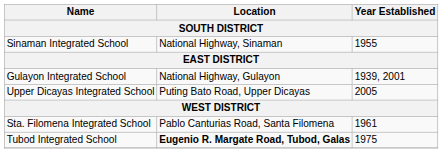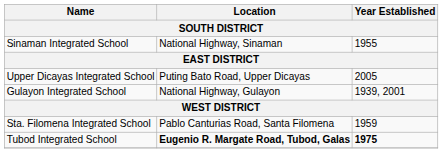rows swapped: Gulayon Integrated School <-> Upper Dicayas Integrated School
Sta. Filomena Integrated School | Year Established: 1961 -> 1959
Tubod Integrated School | Year Established: normal -> bold
